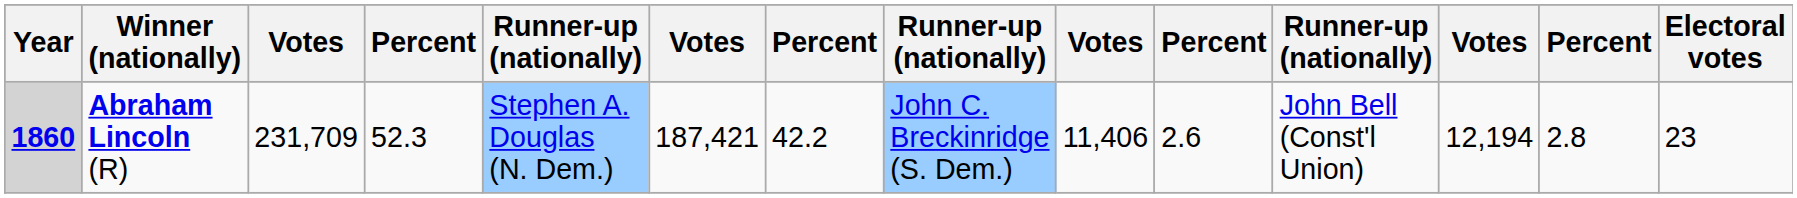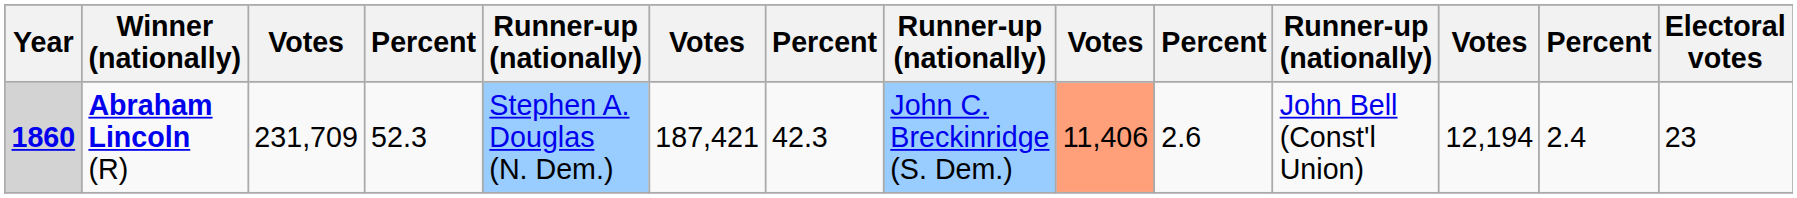Abraham Lincoln (R) | column 7: 42.2 -> 42.3
Abraham Lincoln (R) | column 9: no background -> lightsalmon background
Abraham Lincoln (R) | column 13: 2.8 -> 2.4
